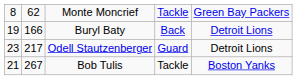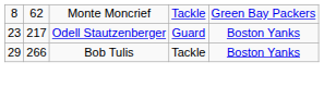- row: 19 | 166 | Buryl Baty | Back | Detroit Lions
Odell Stautzenberger | column 5: Detroit Lions -> Boston Yanks
Bob Tulis | column 1: 21 -> 29
Bob Tulis | column 2: 267 -> 266
